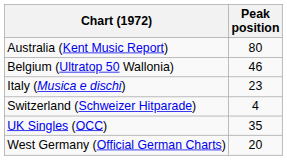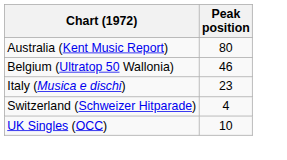UK Singles (OCC) | Peak position: 35 -> 10
- row: West Germany (Official German Charts) | 20
